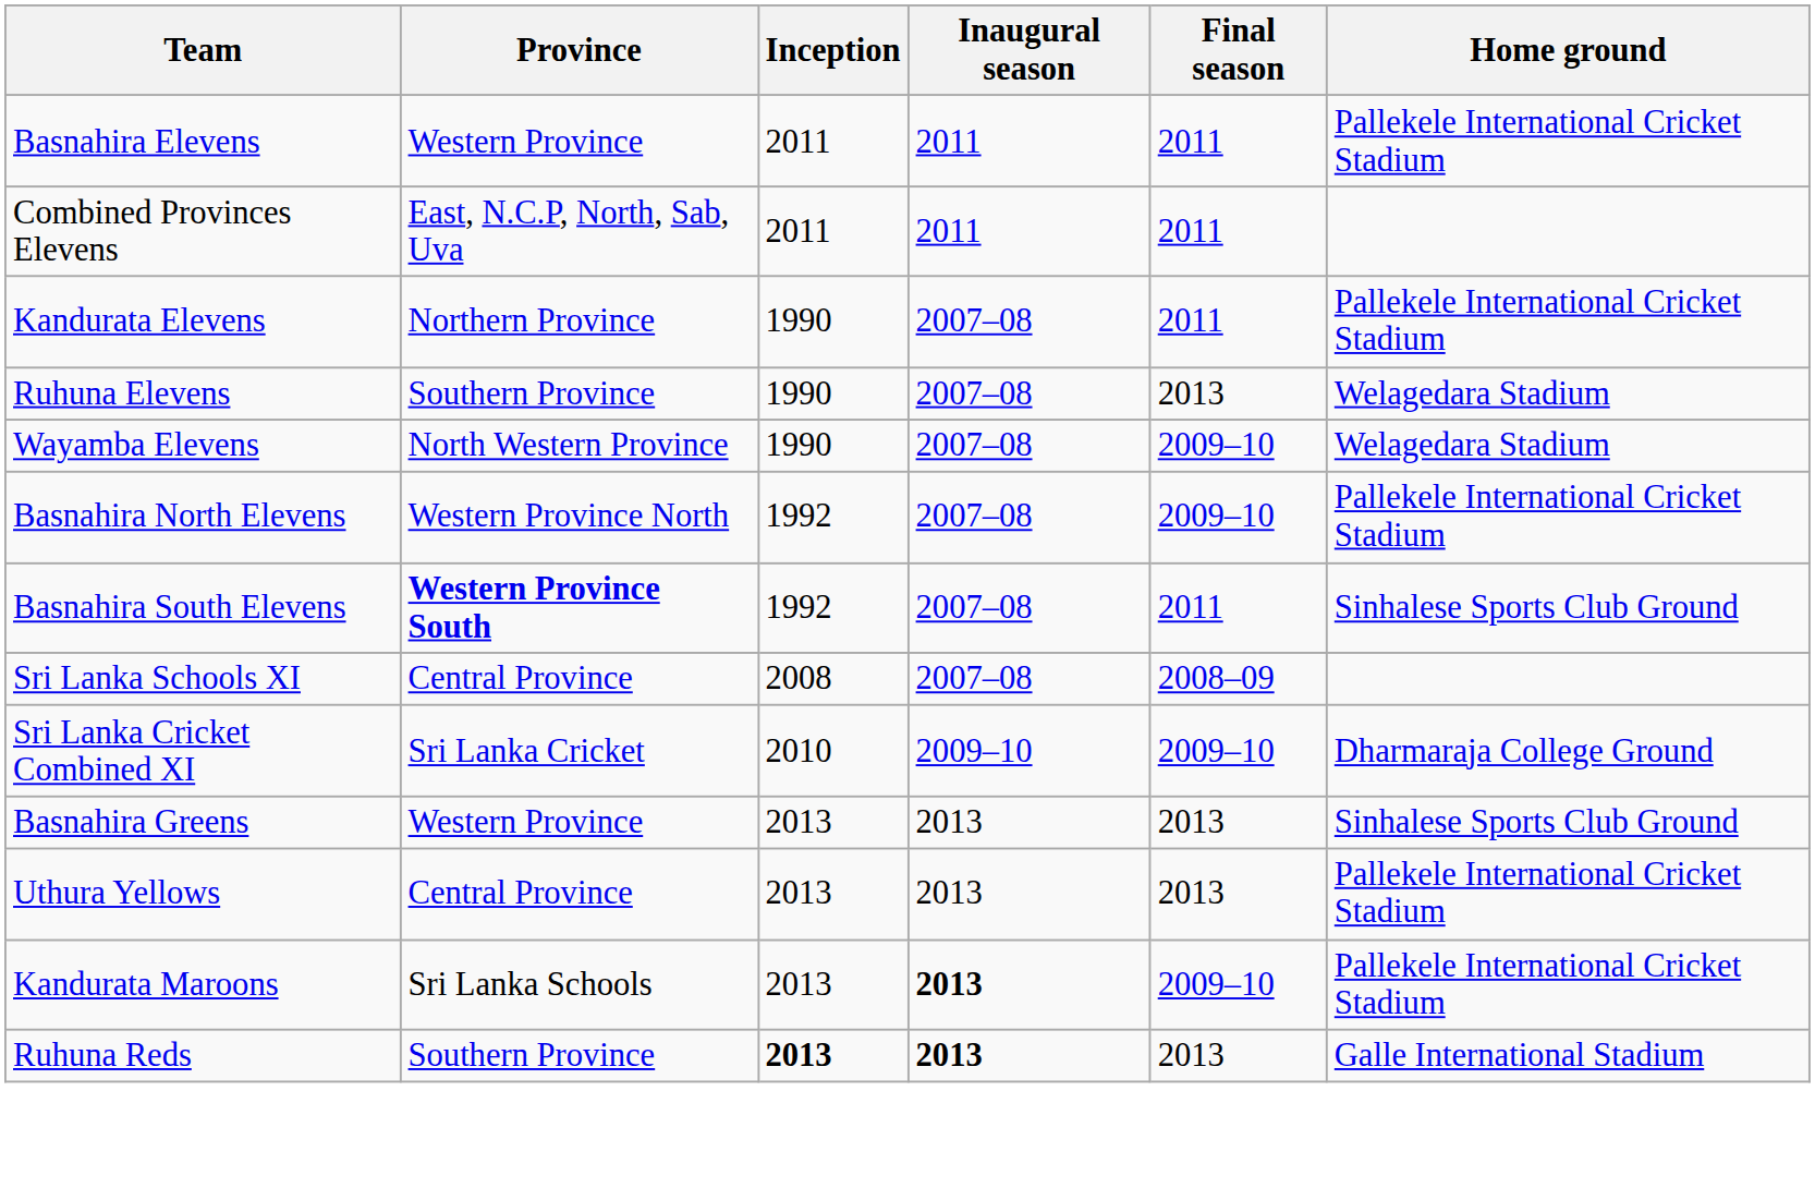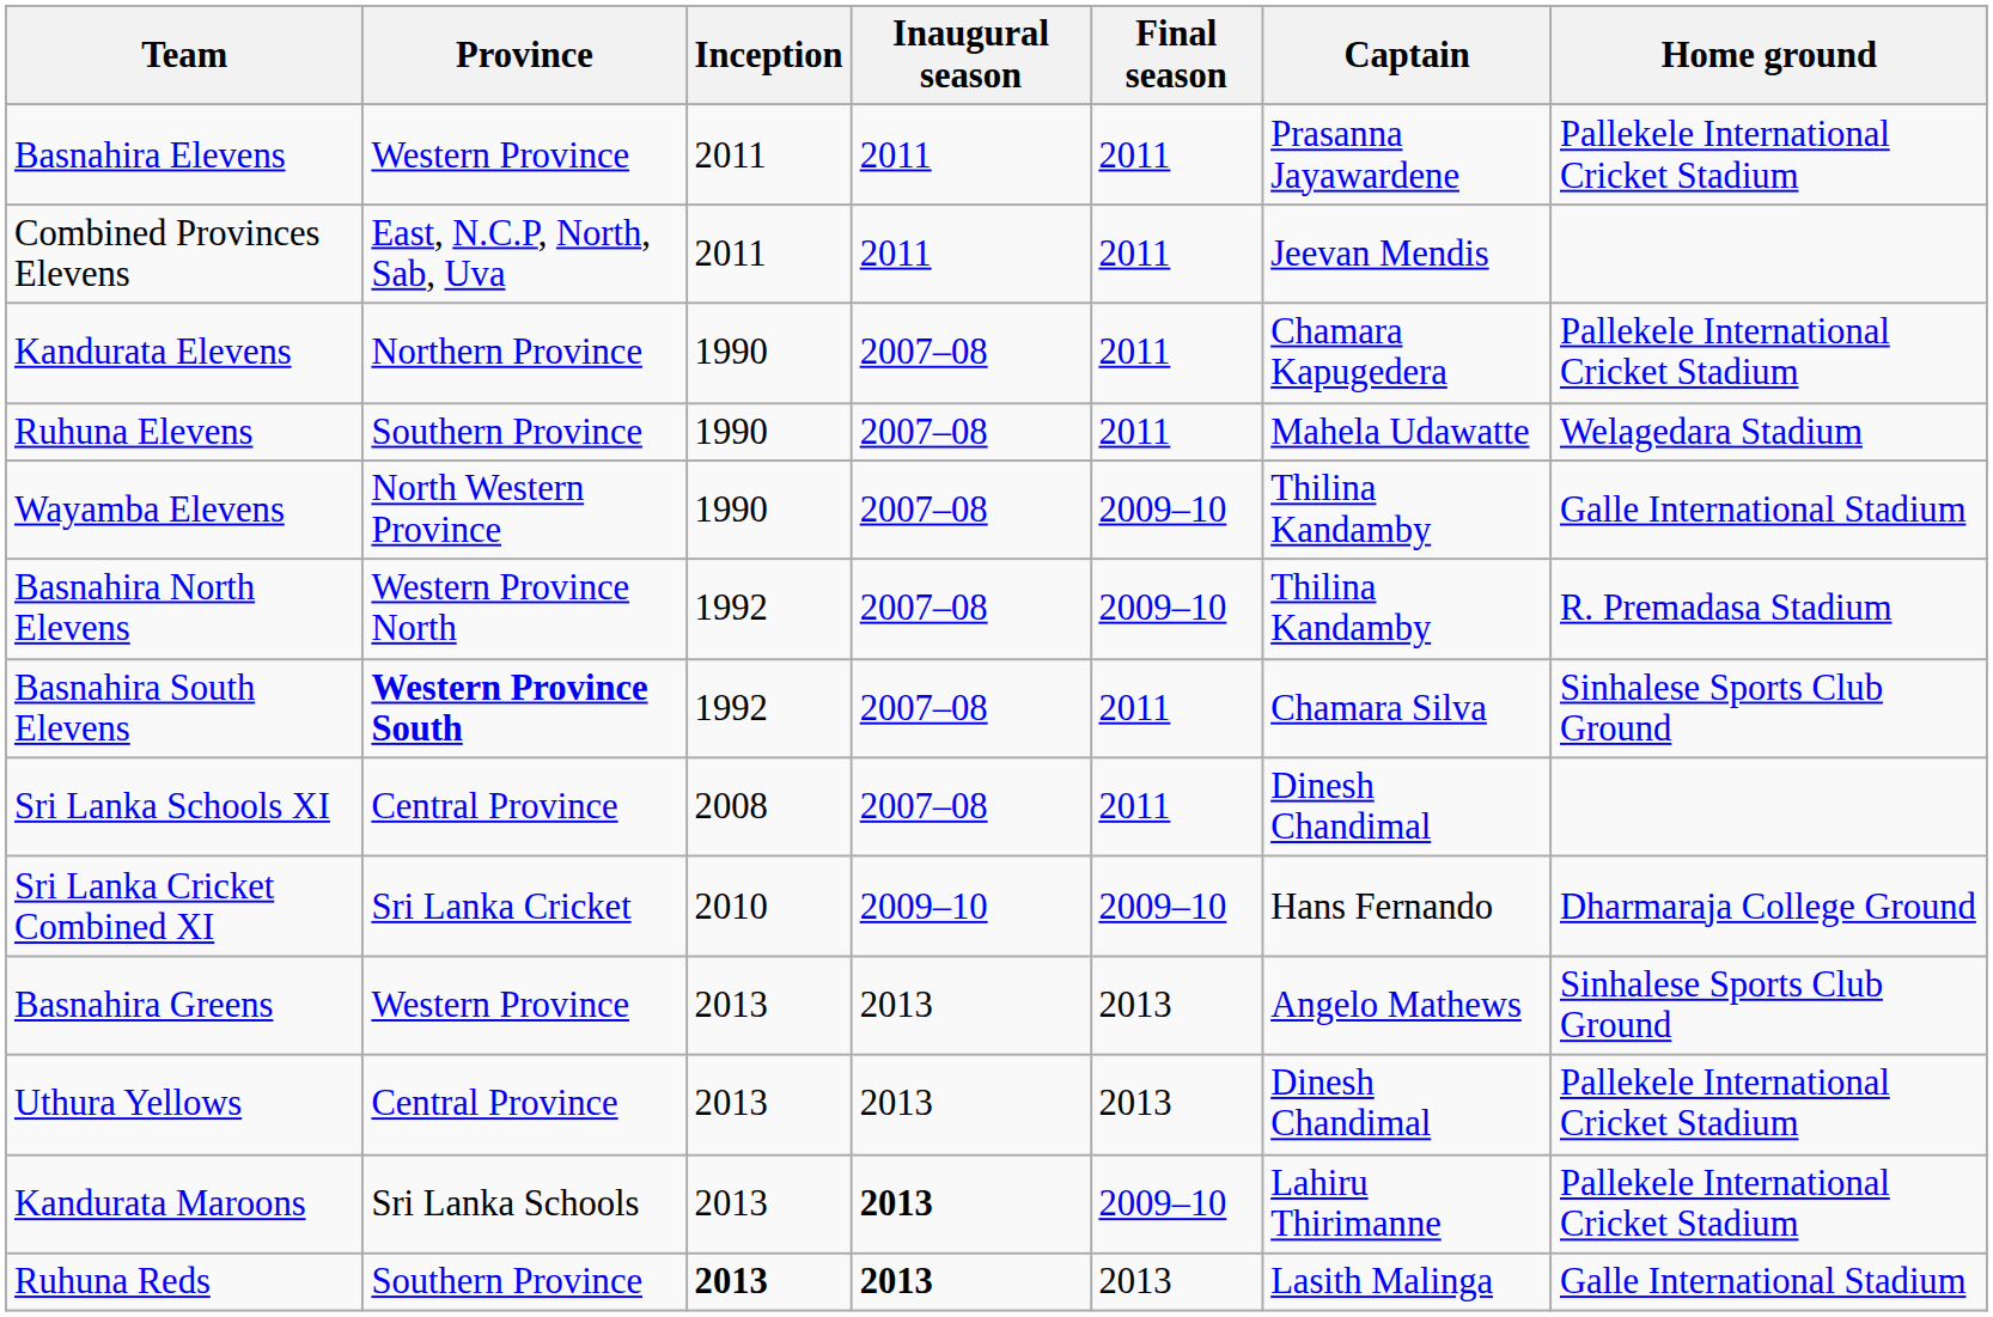+ column: Captain | Prasanna Jayawardene | Jeevan Mendis | Chamara Kapugedera | Mahela Udawatte | Thilina Kandamby | Thilina Kandamby | Chamara Silva | Dinesh Chandimal | Hans Fernando | Angelo Mathews | Dinesh Chandimal | Lahiru Thirimanne | Lasith Malinga
Ruhuna Elevens | Final season: 2013 -> 2011
Wayamba Elevens | Home ground: Welagedara Stadium -> Galle International Stadium
Basnahira North Elevens | Home ground: Pallekele International Cricket Stadium -> R. Premadasa Stadium
Sri Lanka Schools XI | Final season: 2008–09 -> 2011
